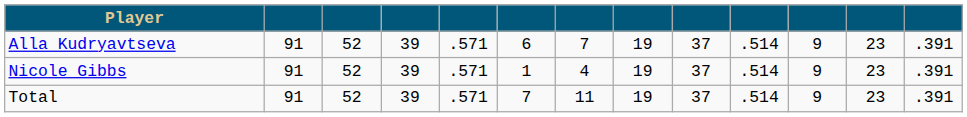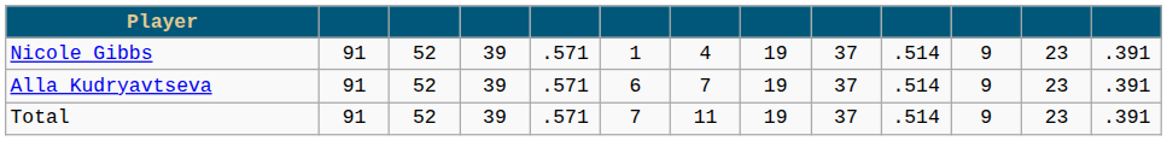rows swapped: Nicole Gibbs <-> Alla Kudryavtseva
